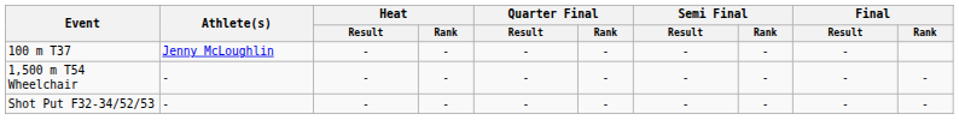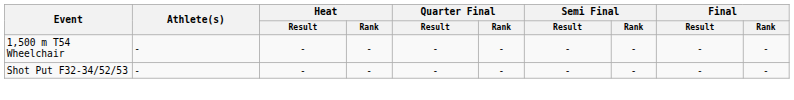- row: 100 m T37 | Jenny McLoughlin | - | - | - | - | - | - | -
